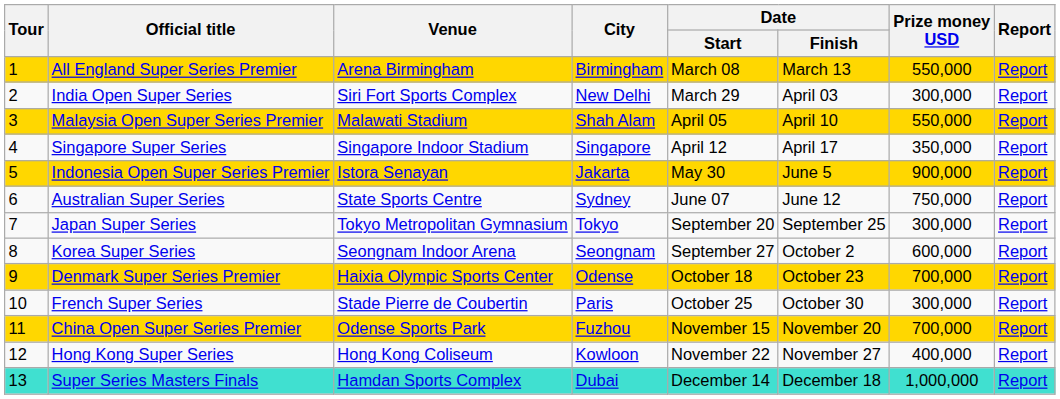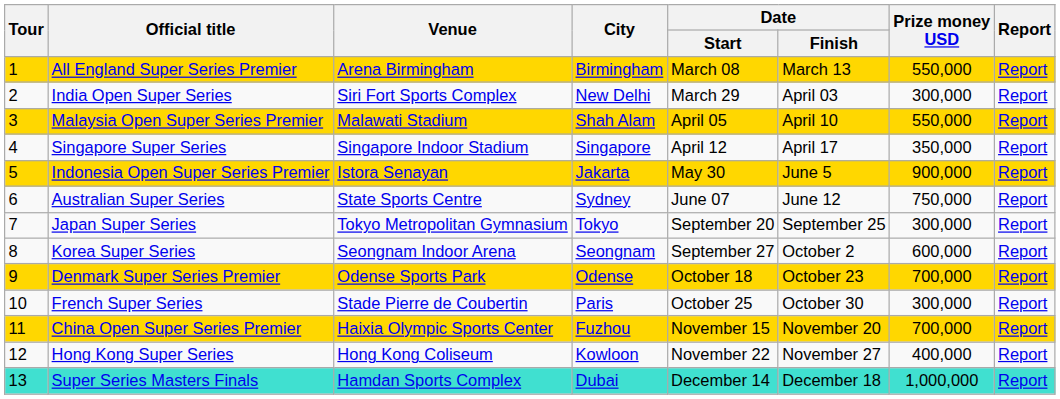Denmark Super Series Premier | Venue: Haixia Olympic Sports Center -> Odense Sports Park
China Open Super Series Premier | Venue: Odense Sports Park -> Haixia Olympic Sports Center
